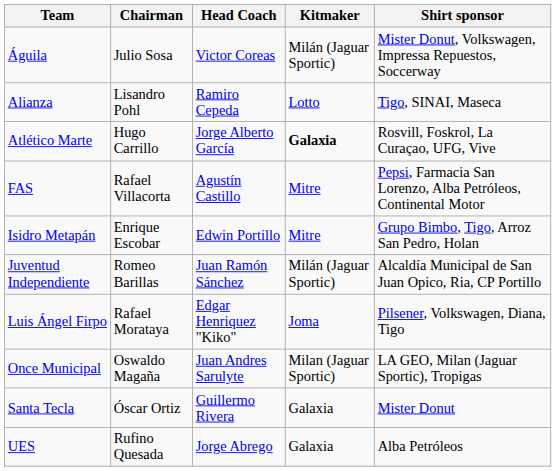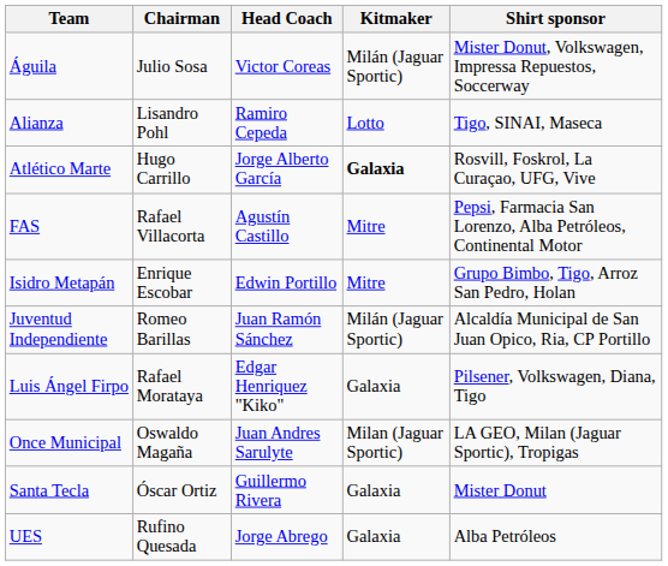Luis Ángel Firpo | Kitmaker: Joma -> Galaxia
